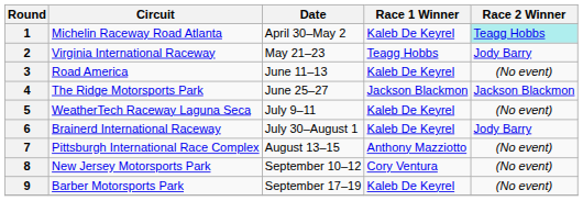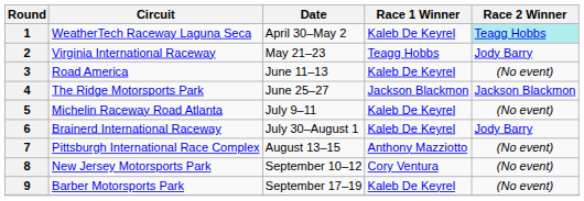1 | Circuit: Michelin Raceway Road Atlanta -> WeatherTech Raceway Laguna Seca
5 | Circuit: WeatherTech Raceway Laguna Seca -> Michelin Raceway Road Atlanta
